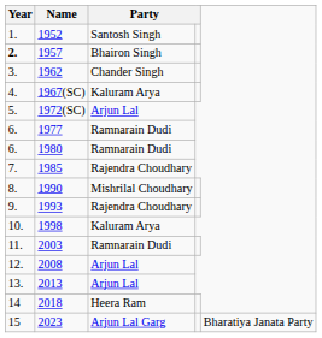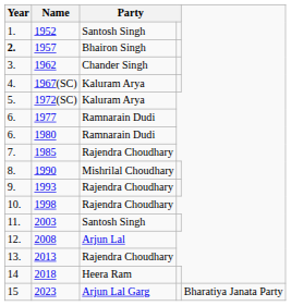1972(SC) | column 3: Arjun Lal -> Kaluram Arya
1998 | column 3: Kaluram Arya -> Rajendra Choudhary
2003 | column 3: Ramnarain Dudi -> Santosh Singh
2013 | column 3: Arjun Lal -> Rajendra Choudhary
